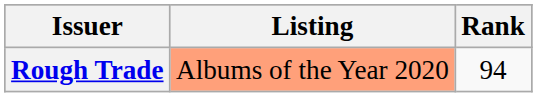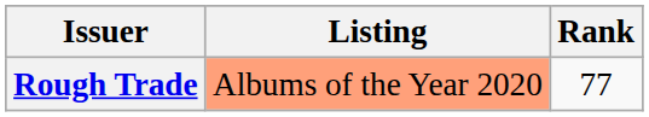Rough Trade | Rank: 94 -> 77
